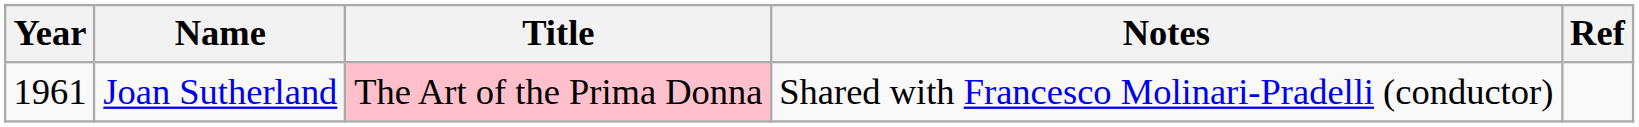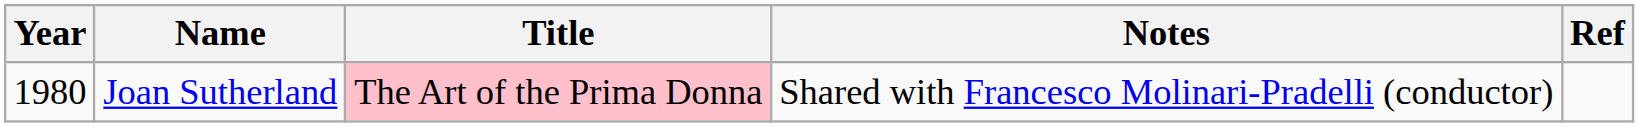Joan Sutherland | Year: 1961 -> 1980
